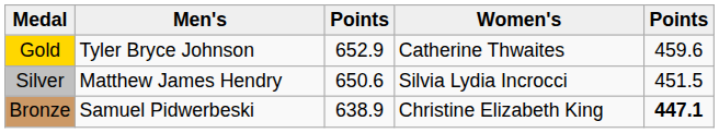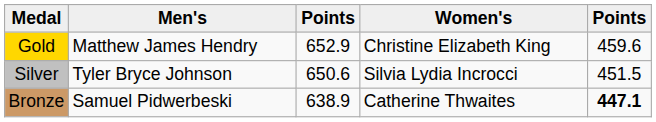Gold | Men's: Tyler Bryce Johnson -> Matthew James Hendry
Gold | Women's: Catherine Thwaites -> Christine Elizabeth King
Silver | Men's: Matthew James Hendry -> Tyler Bryce Johnson
Bronze | Women's: Christine Elizabeth King -> Catherine Thwaites
